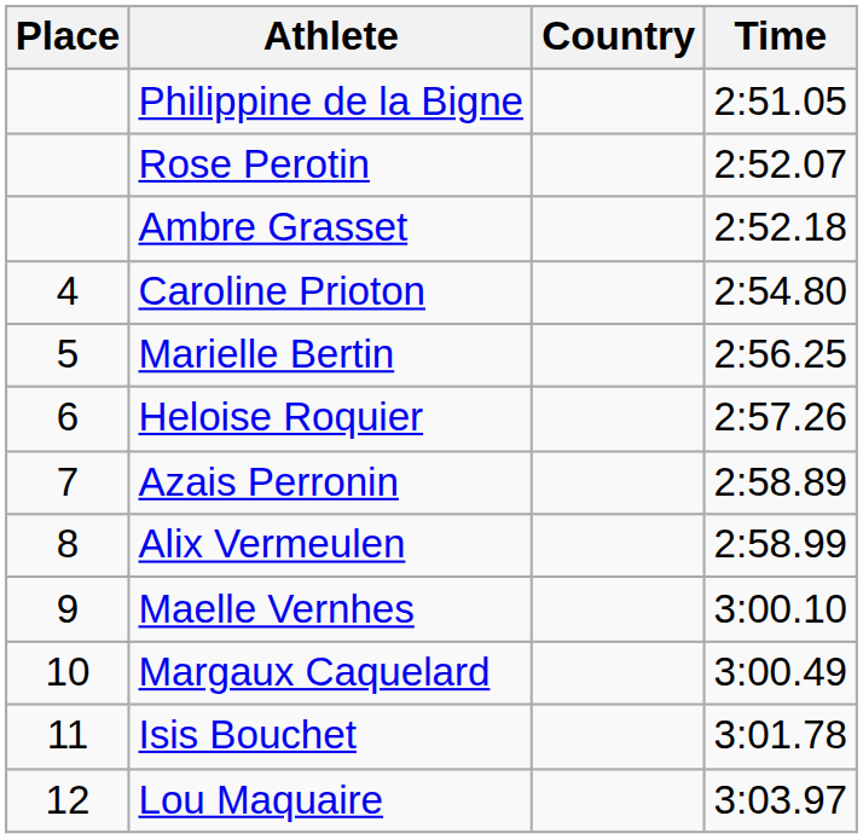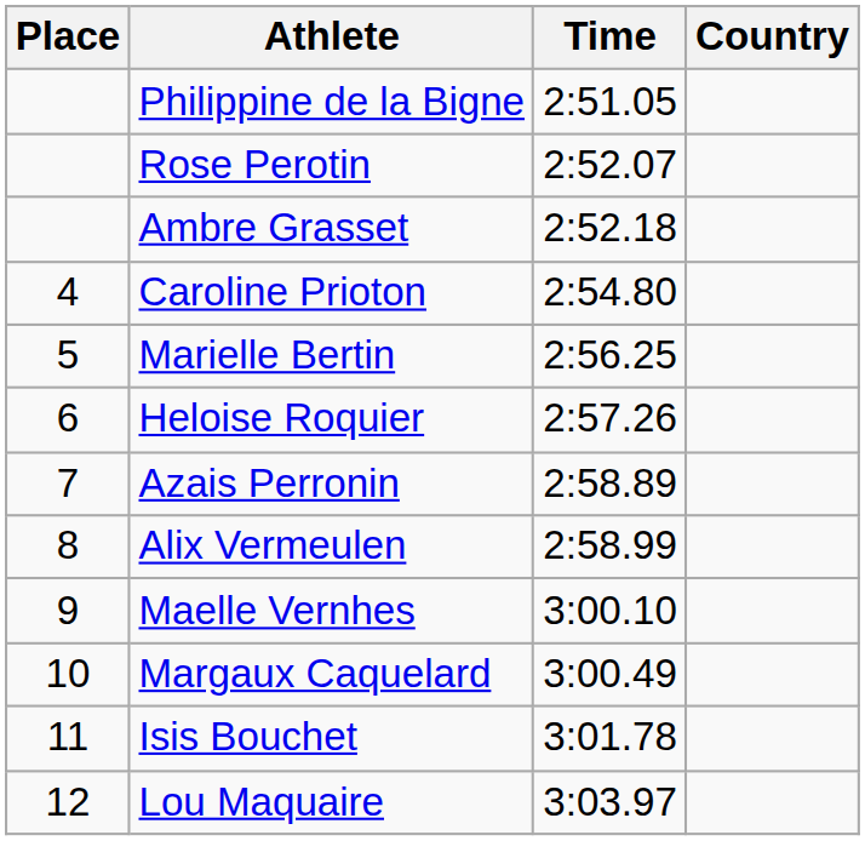columns swapped: Country <-> Time
